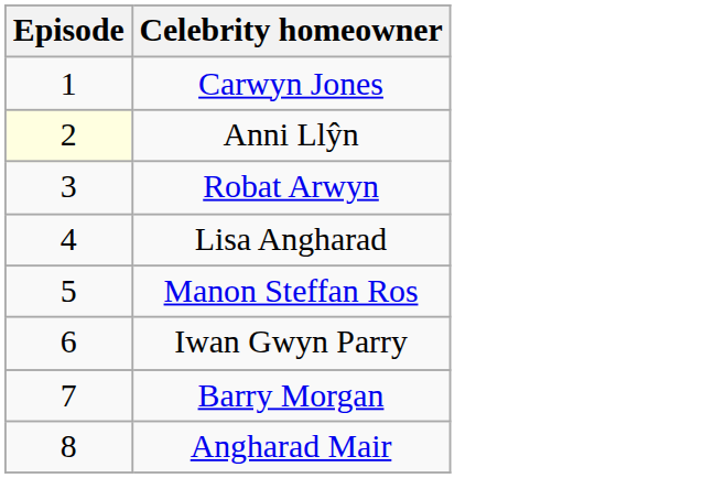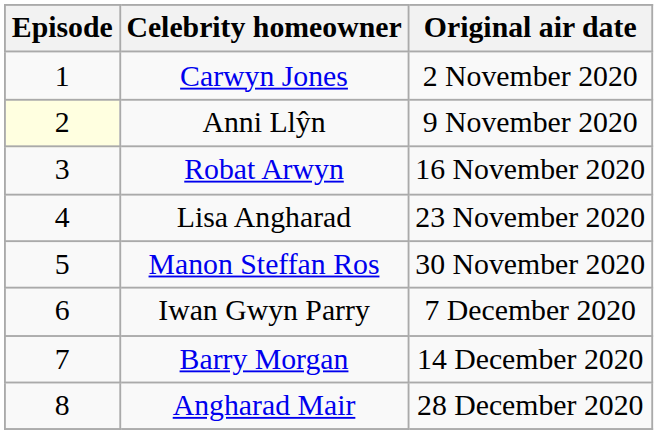+ column: Original air date | 2 November 2020 | 9 November 2020 | 16 November 2020 | 23 November 2020 | 30 November 2020 | 7 December 2020 | 14 December 2020 | 28 December 2020
